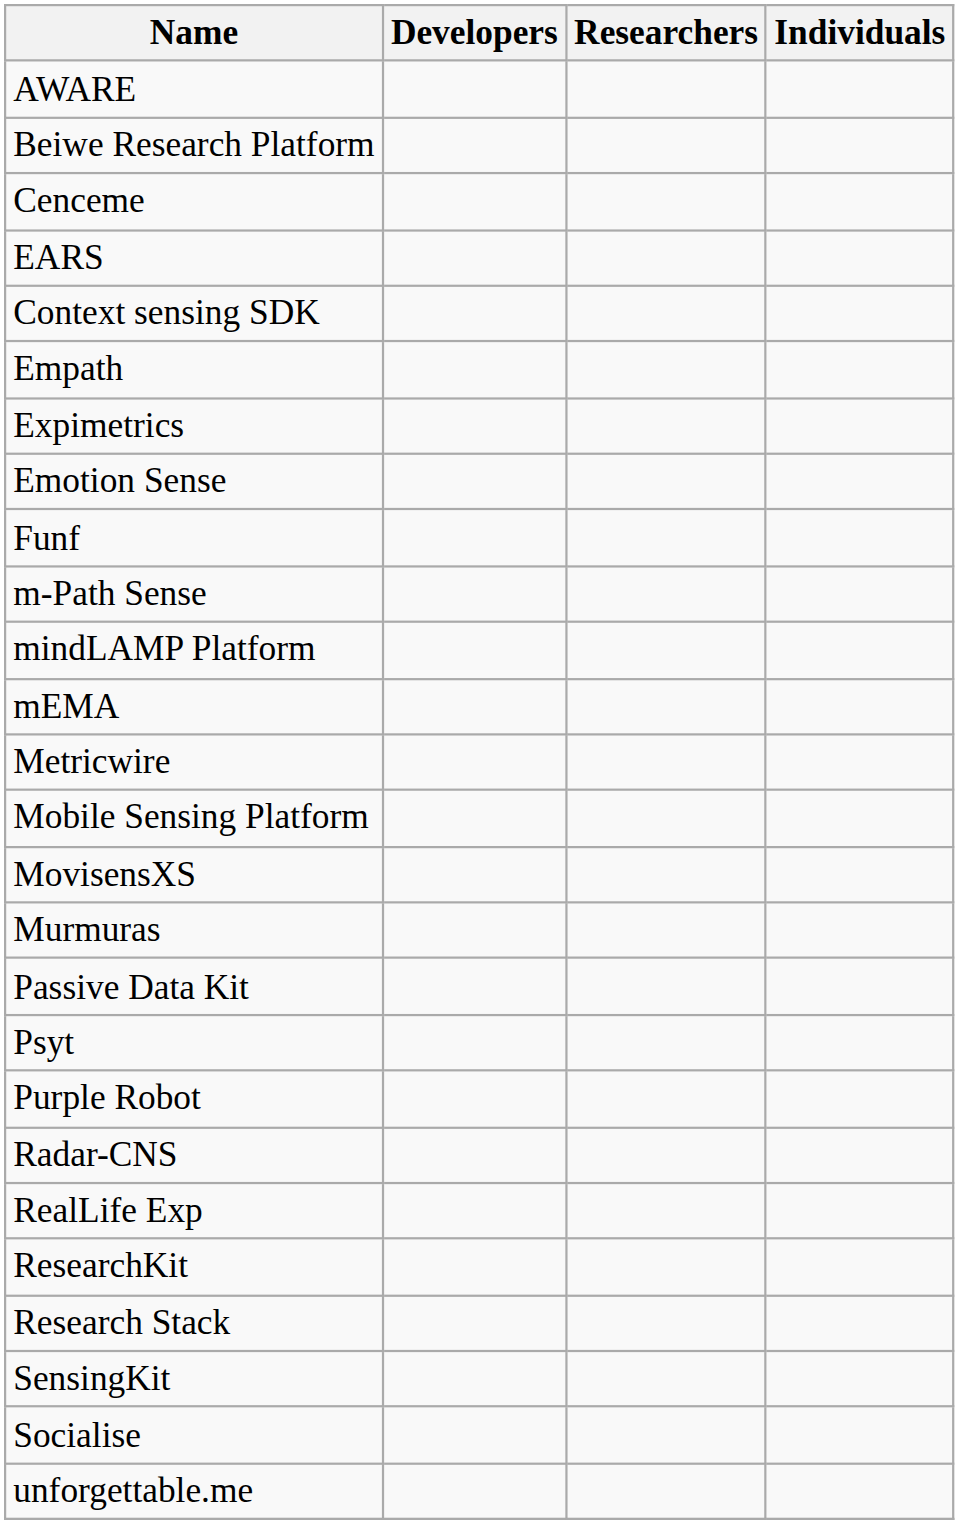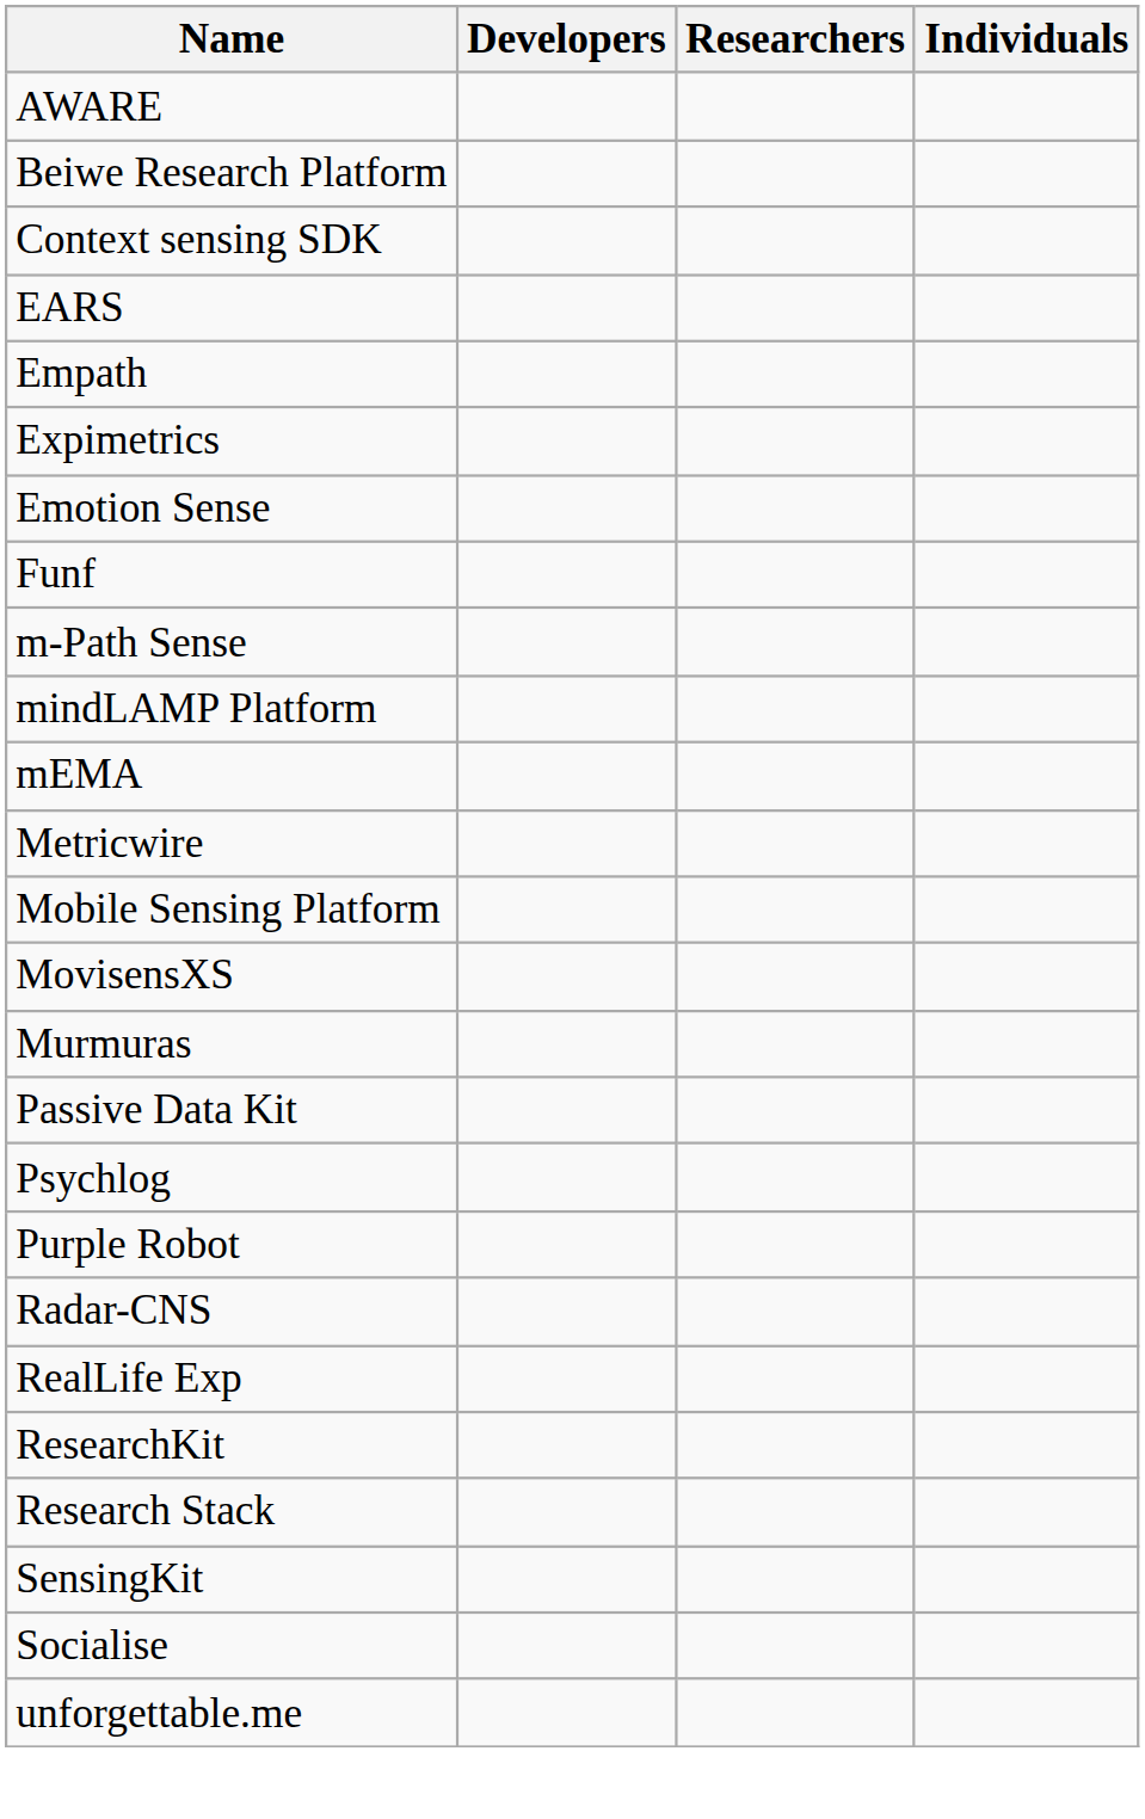- row: Cenceme
rows swapped: Context sensing SDK <-> EARS
+ row: Psychlog
- row: Psyt
